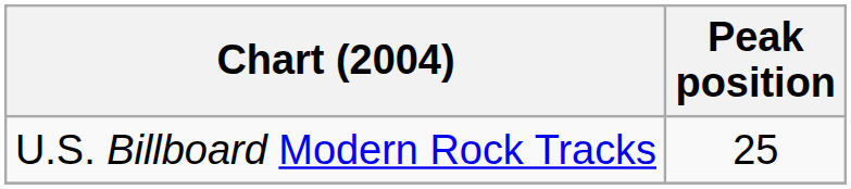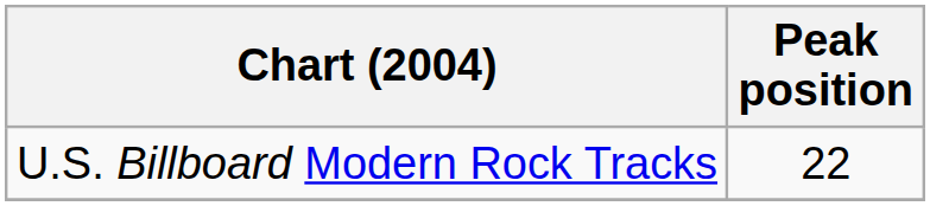U.S. Billboard Modern Rock Tracks | Peak position: 25 -> 22
